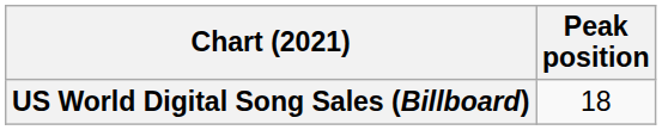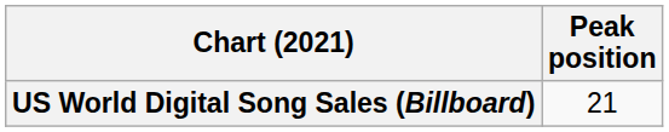US World Digital Song Sales (Billboard) | Peak position: 18 -> 21
